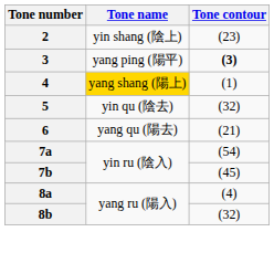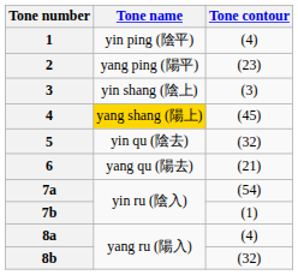+ row: 1 | yin ping (陰平) | (4)
2 | Tone name: yin shang (陰上) -> yang ping (陽平)
3 | Tone name: yang ping (陽平) -> yin shang (陰上)
3 | Tone contour: bold -> normal
4 | Tone contour: (1) -> (45)
7b | Tone contour: (45) -> (1)
